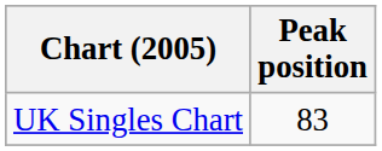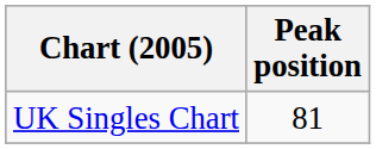UK Singles Chart | Peak position: 83 -> 81
